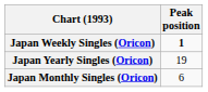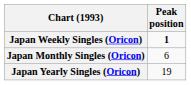rows swapped: Japan Monthly Singles (Oricon) <-> Japan Yearly Singles (Oricon)
